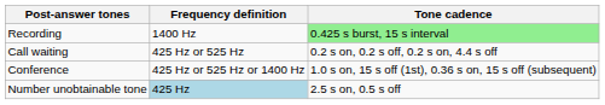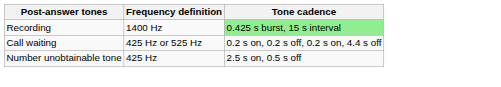- row: Conference | 425 Hz or 525 Hz or 1400 Hz | 1.0 s on, 15 s off (1st), 0.36 s on, 15 s off (subsequent)
Number unobtainable tone | Frequency definition: lightblue background -> no background
